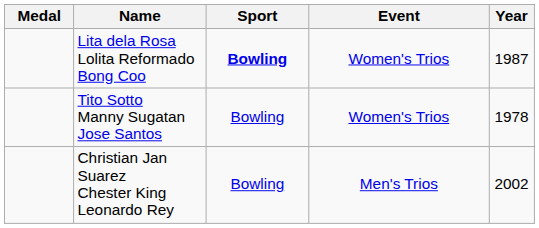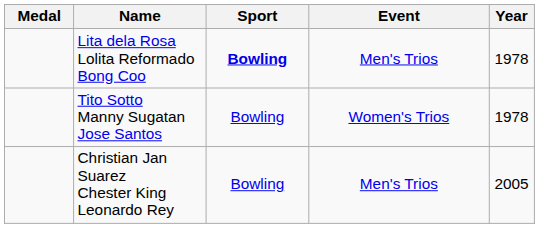Lita dela Rosa Lolita Reformado Bong Coo | Event: Women's Trios -> Men's Trios
Lita dela Rosa Lolita Reformado Bong Coo | Year: 1987 -> 1978
Christian Jan Suarez Chester King Leonardo Rey | Year: 2002 -> 2005
